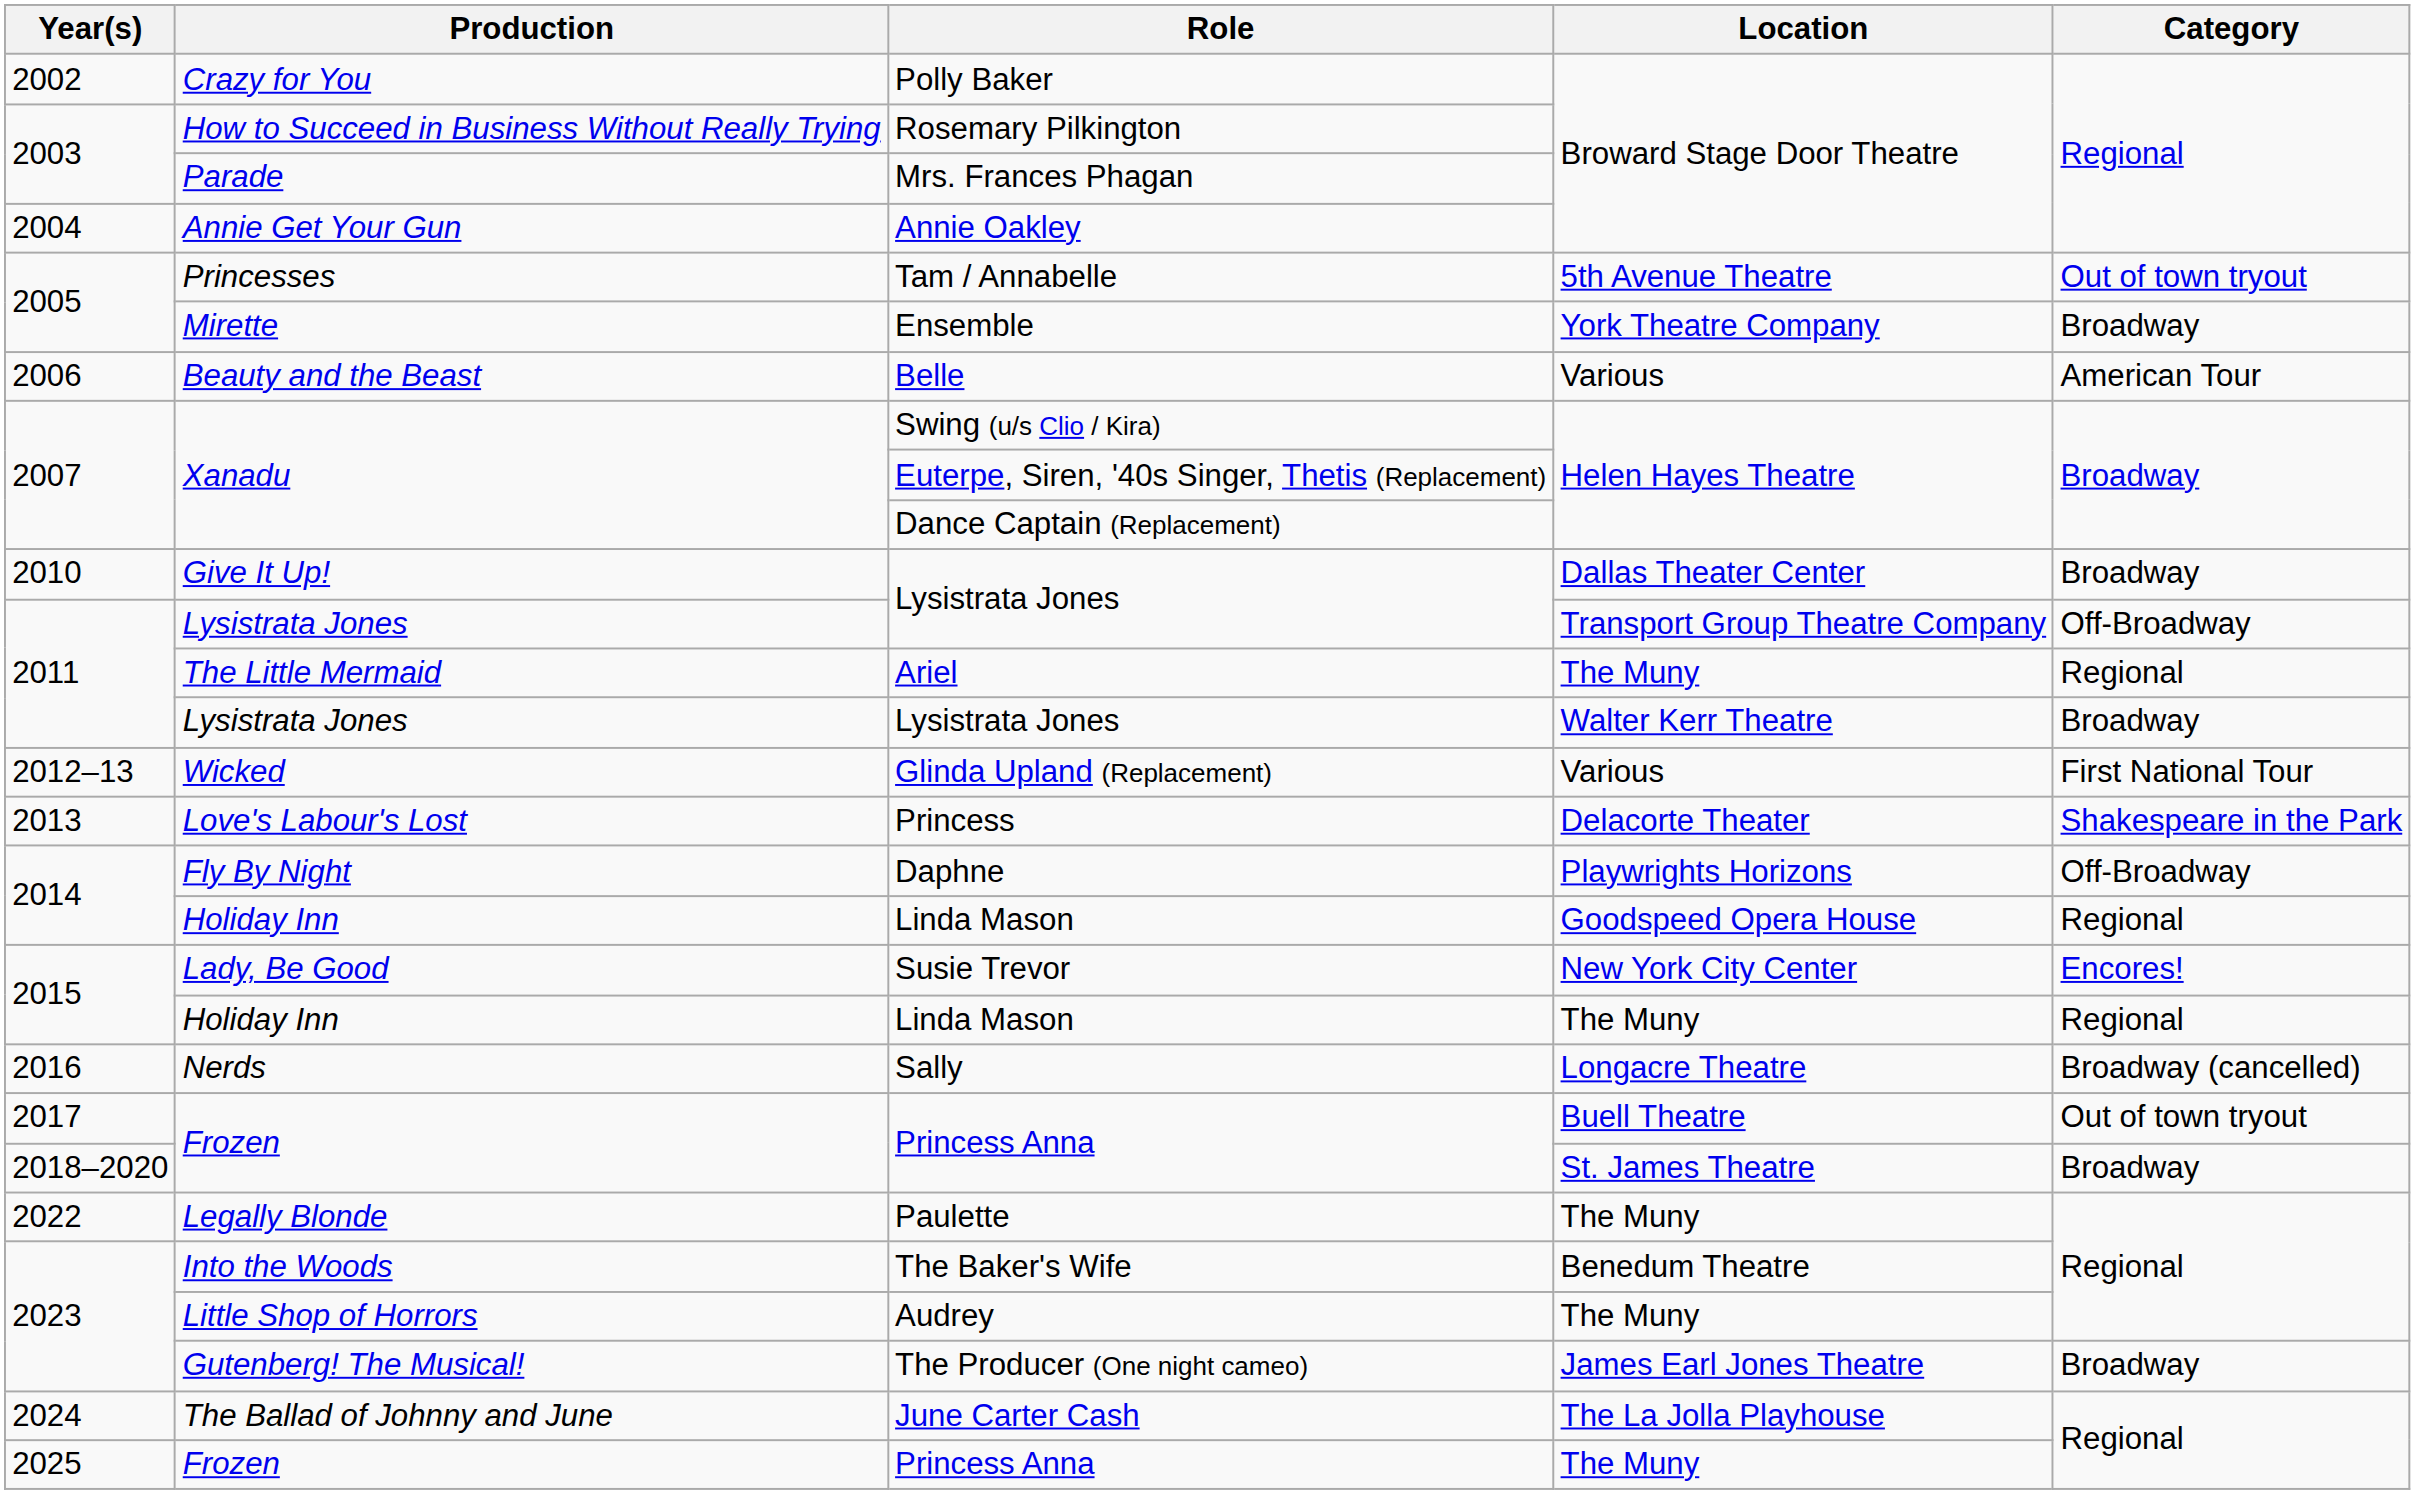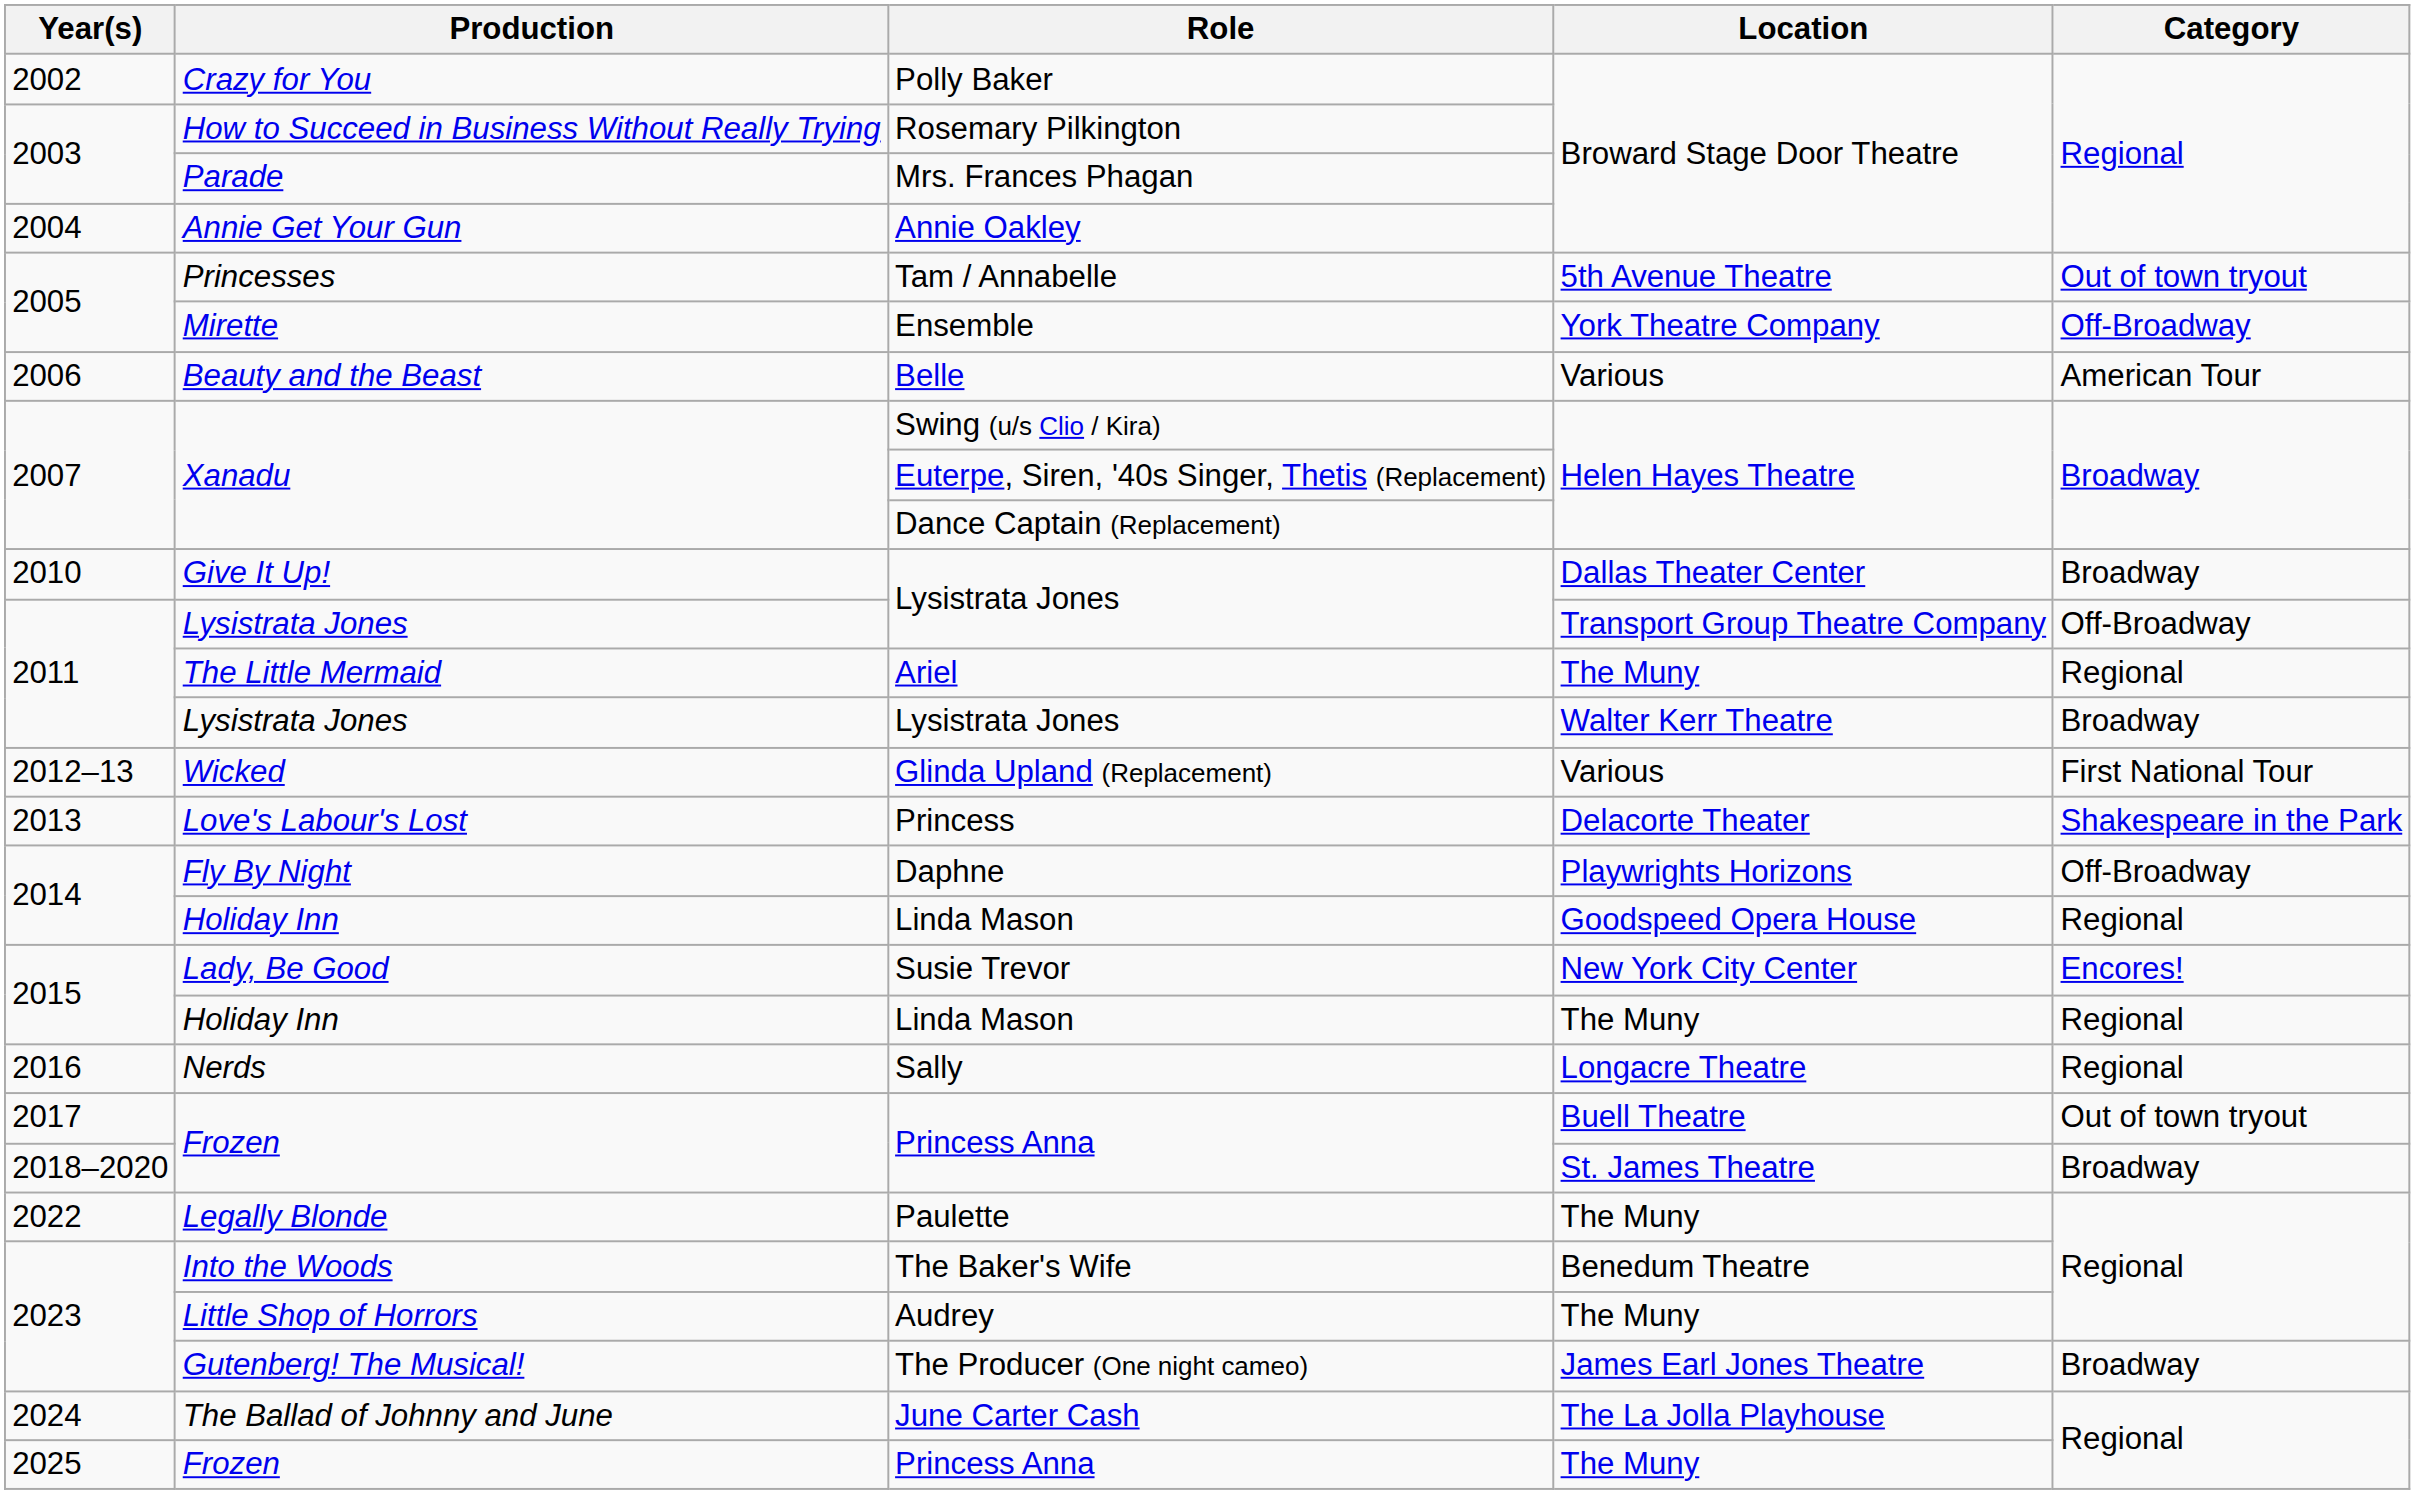Ensemble | Category: Broadway -> Off-Broadway
Sally | Category: Broadway (cancelled) -> Regional
